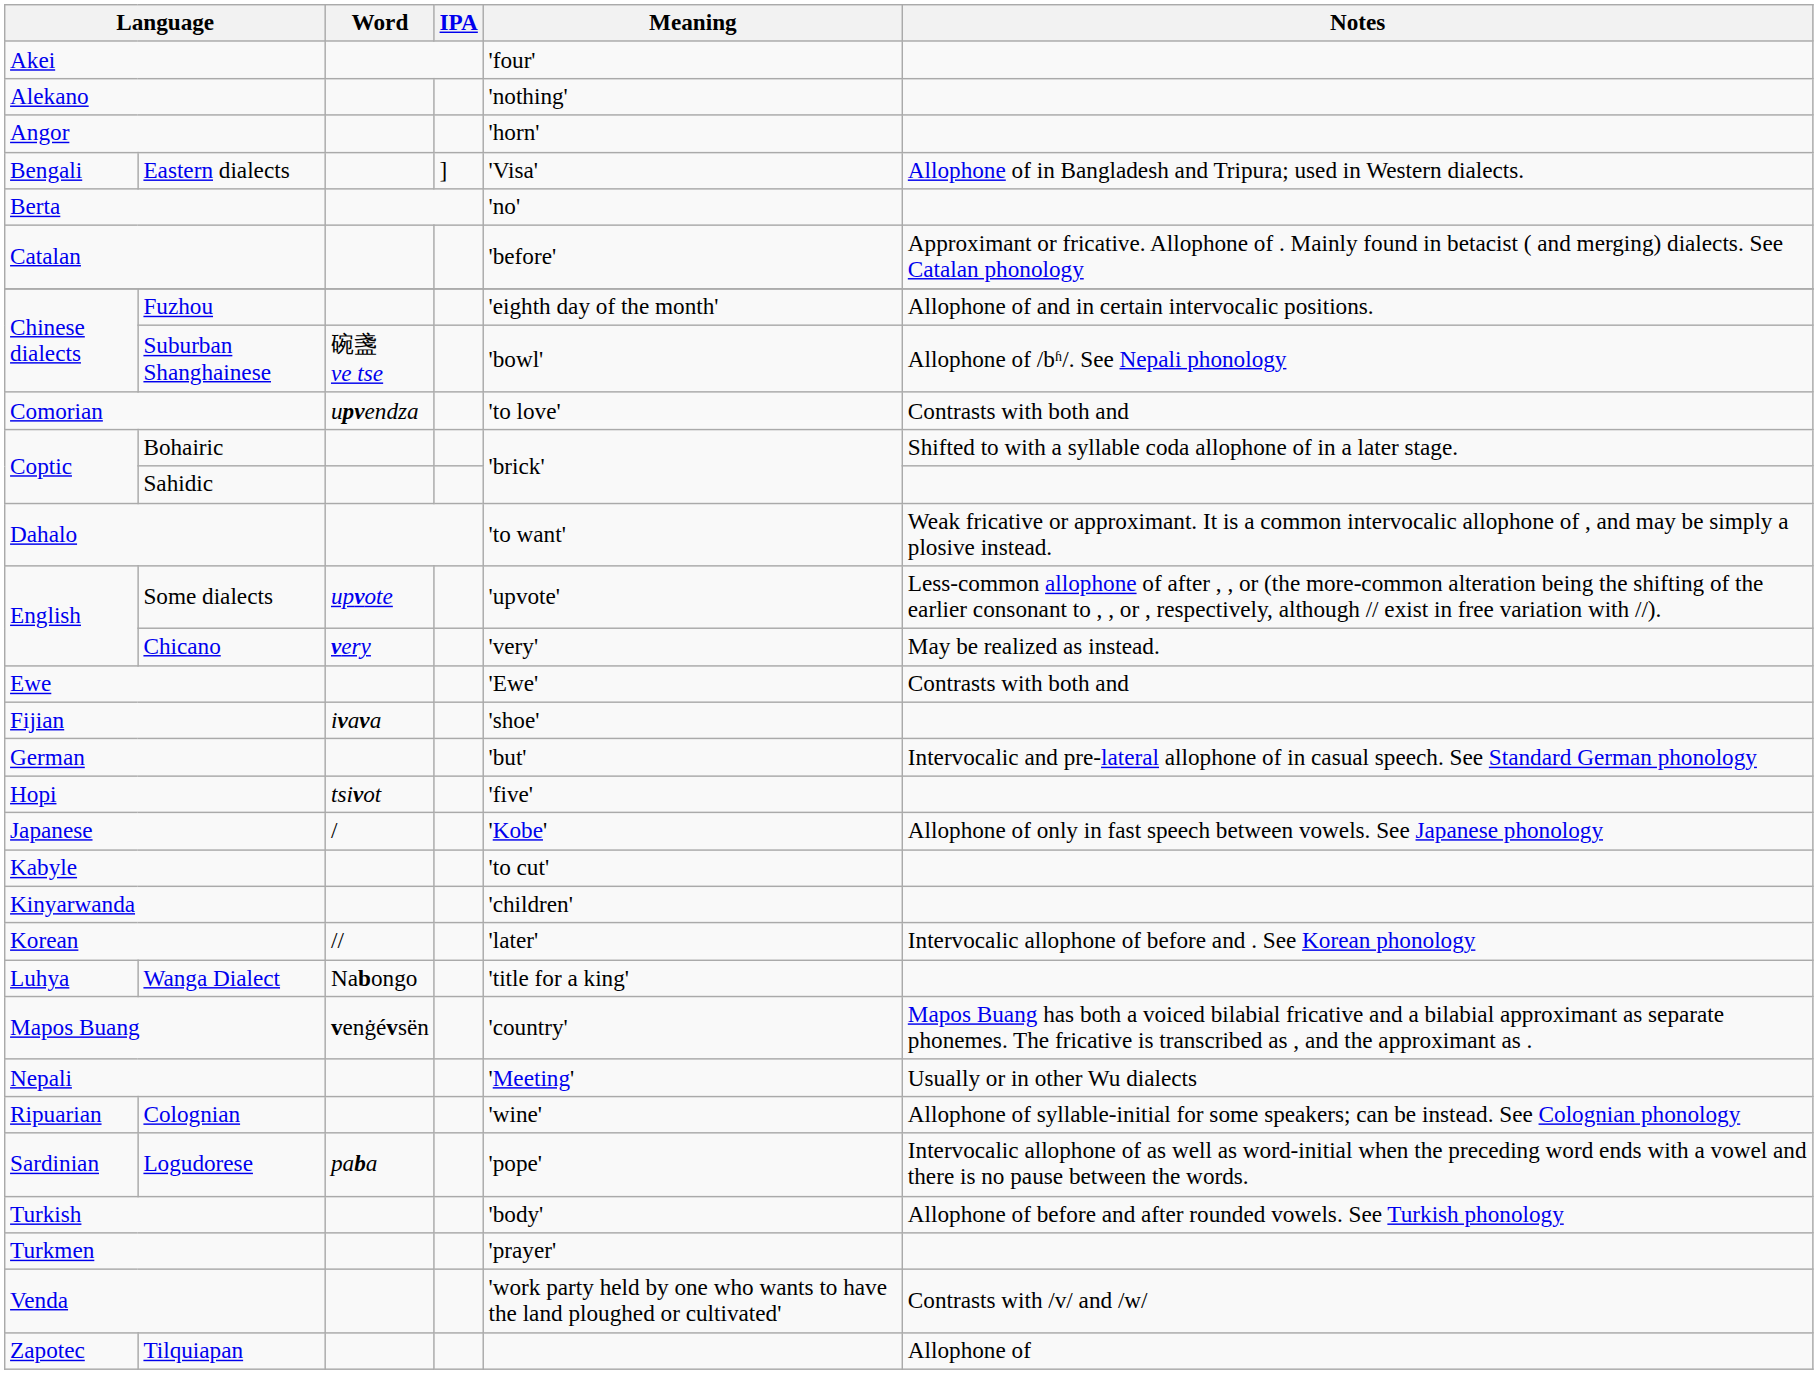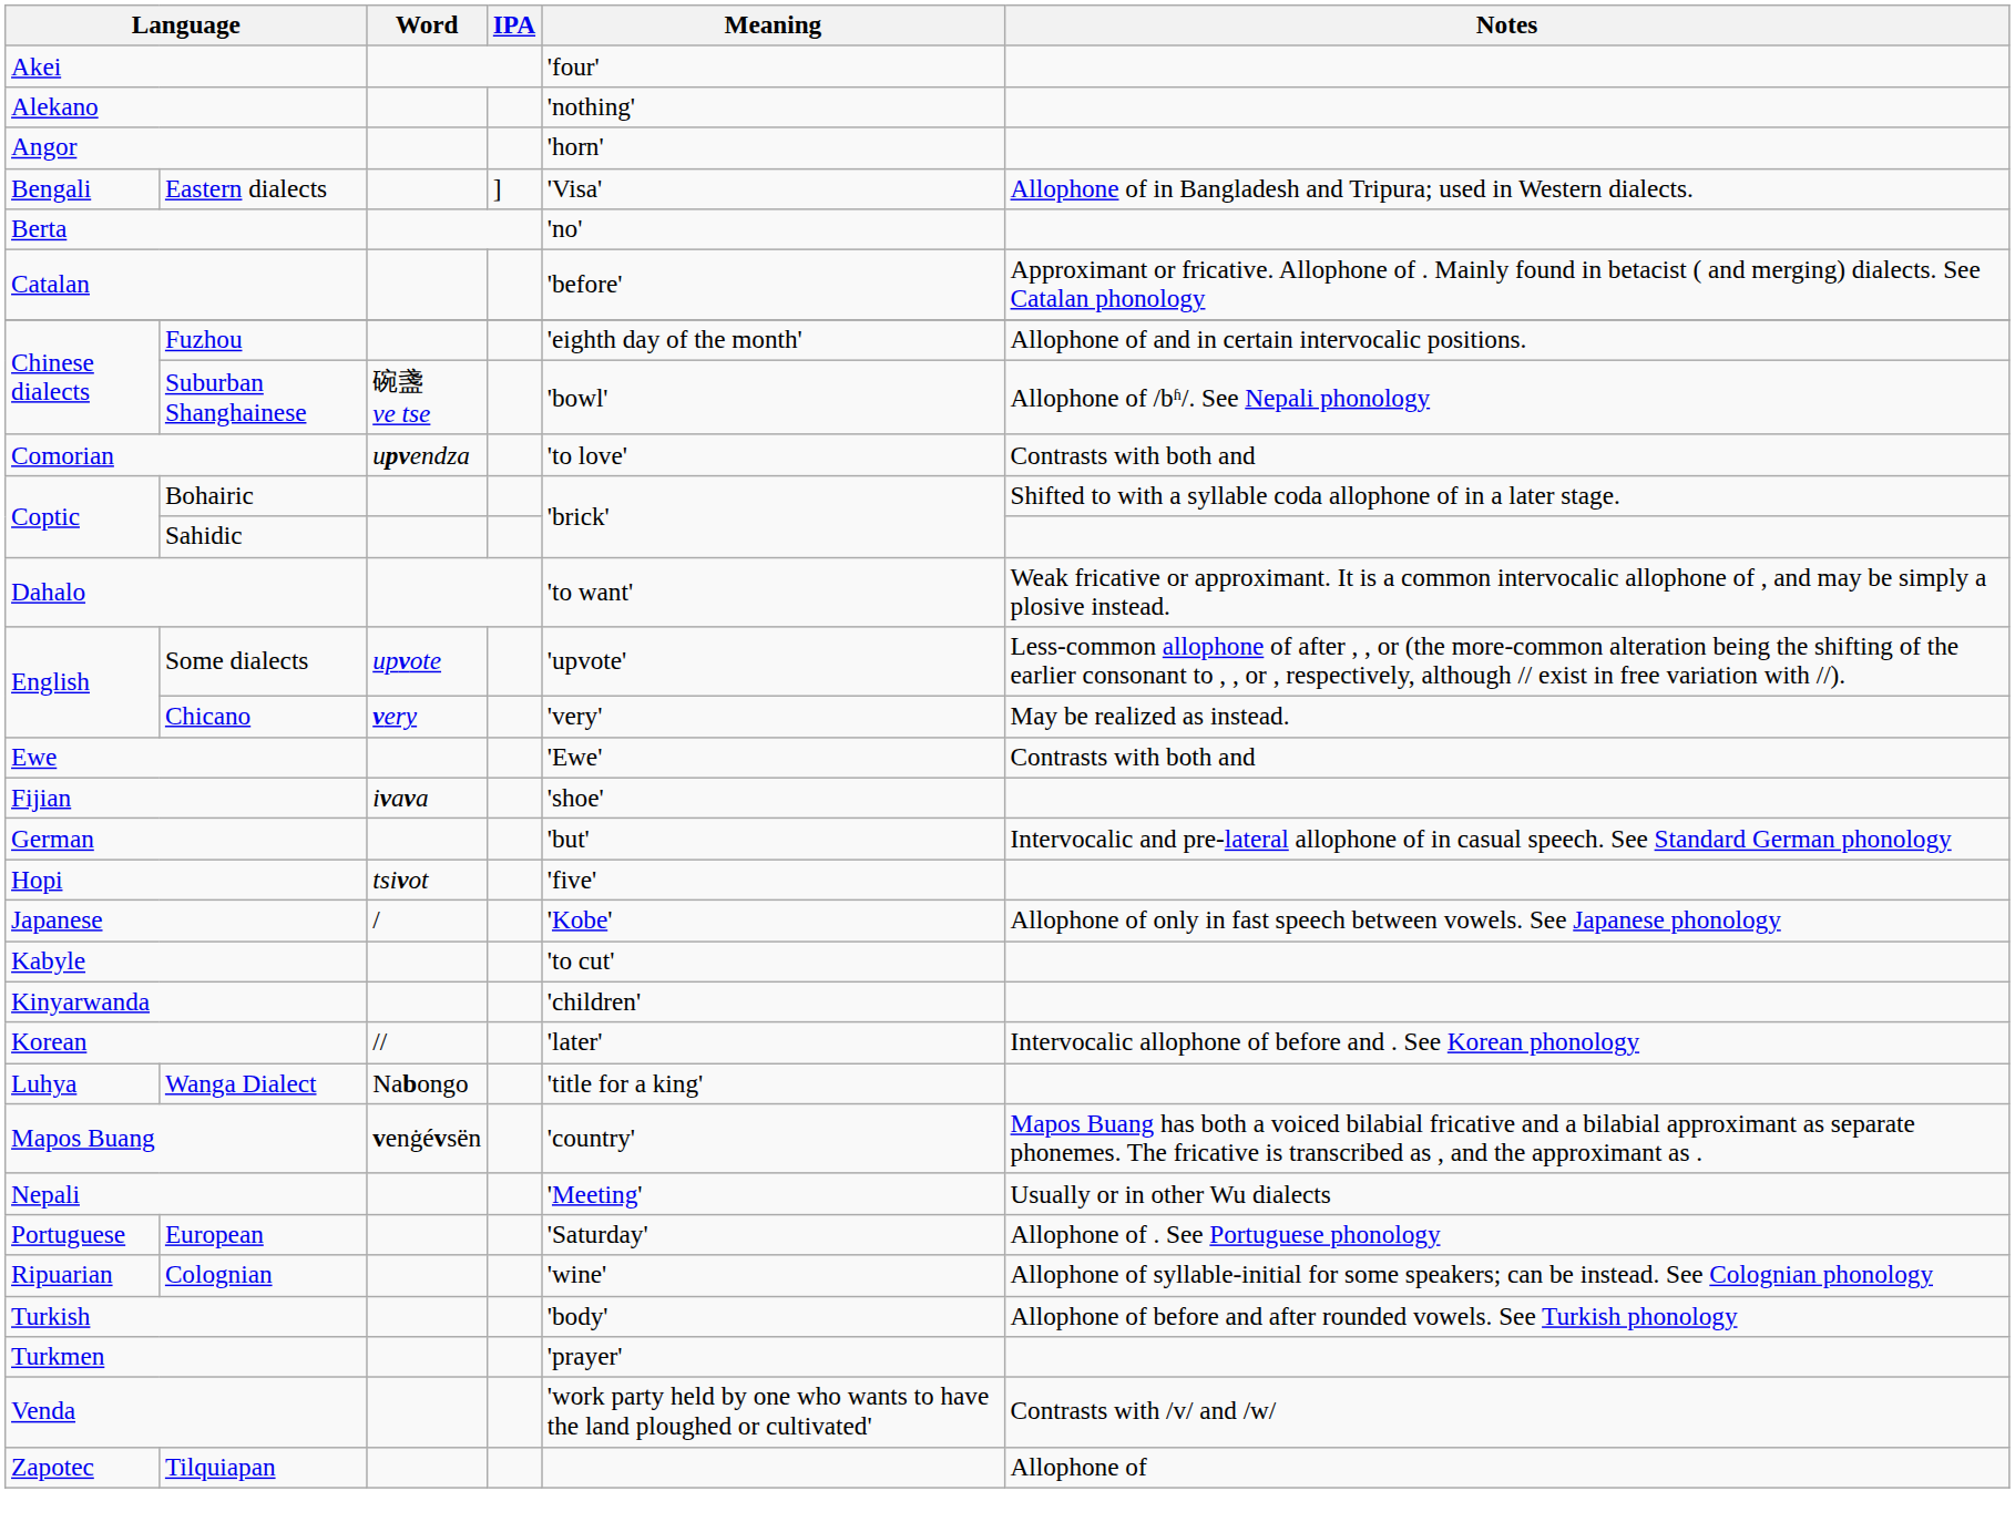+ row: Portuguese | European | 'Saturday' | Allophone of . See Portuguese phonology
- row: Sardinian | Logudorese | paba | 'pope' | Intervocalic allophone of as well as word-initial when the preceding word ends with a vowel and there is no pause between the words.
